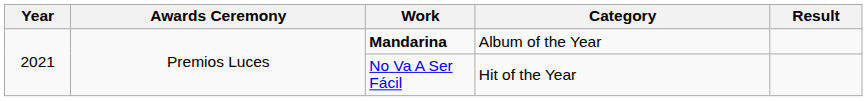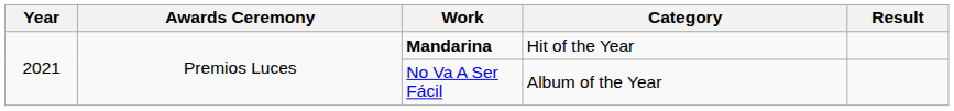Mandarina | Category: Album of the Year -> Hit of the Year
No Va A Ser Fácil | Category: Hit of the Year -> Album of the Year
